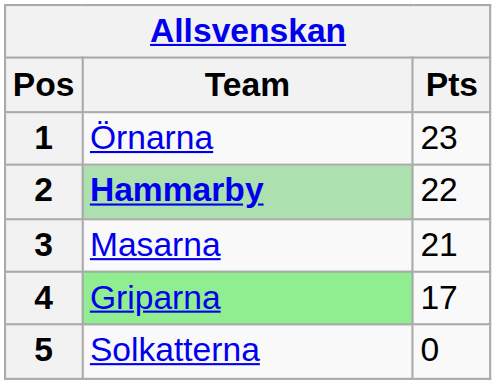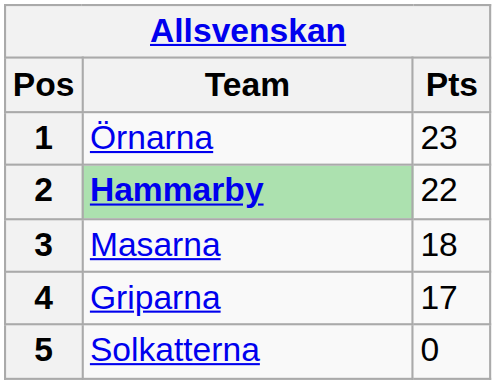3 | Pts: 21 -> 18
4 | Team: lightgreen background -> no background
